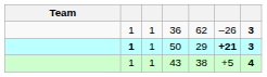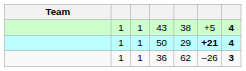rows swapped: 43 <-> 36
50 | column 2: bold -> normal
50 | column 7: 3 -> 4
